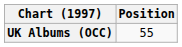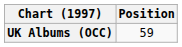UK Albums (OCC) | Position: 55 -> 59
